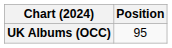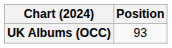UK Albums (OCC) | Position: 95 -> 93
